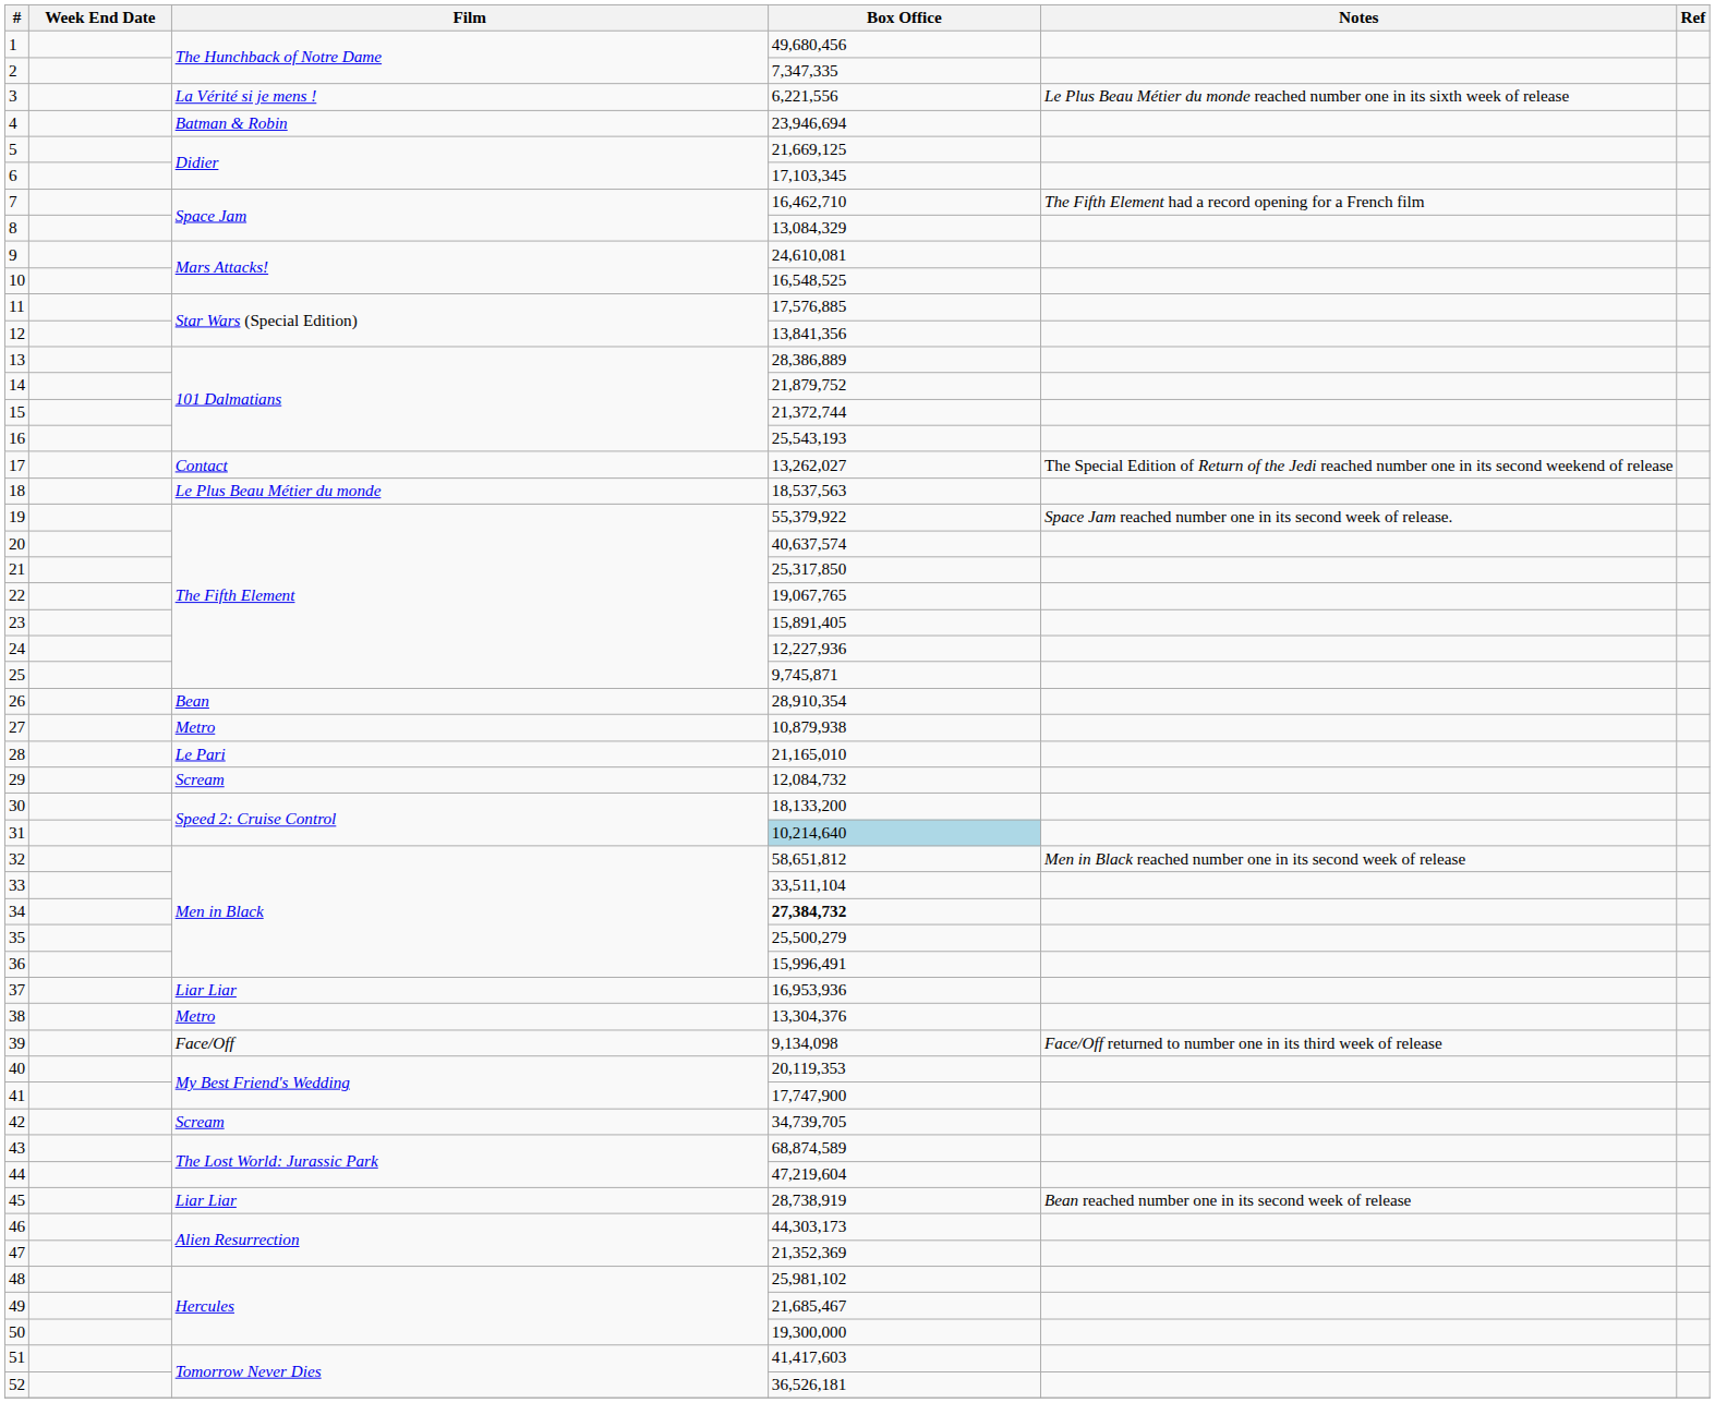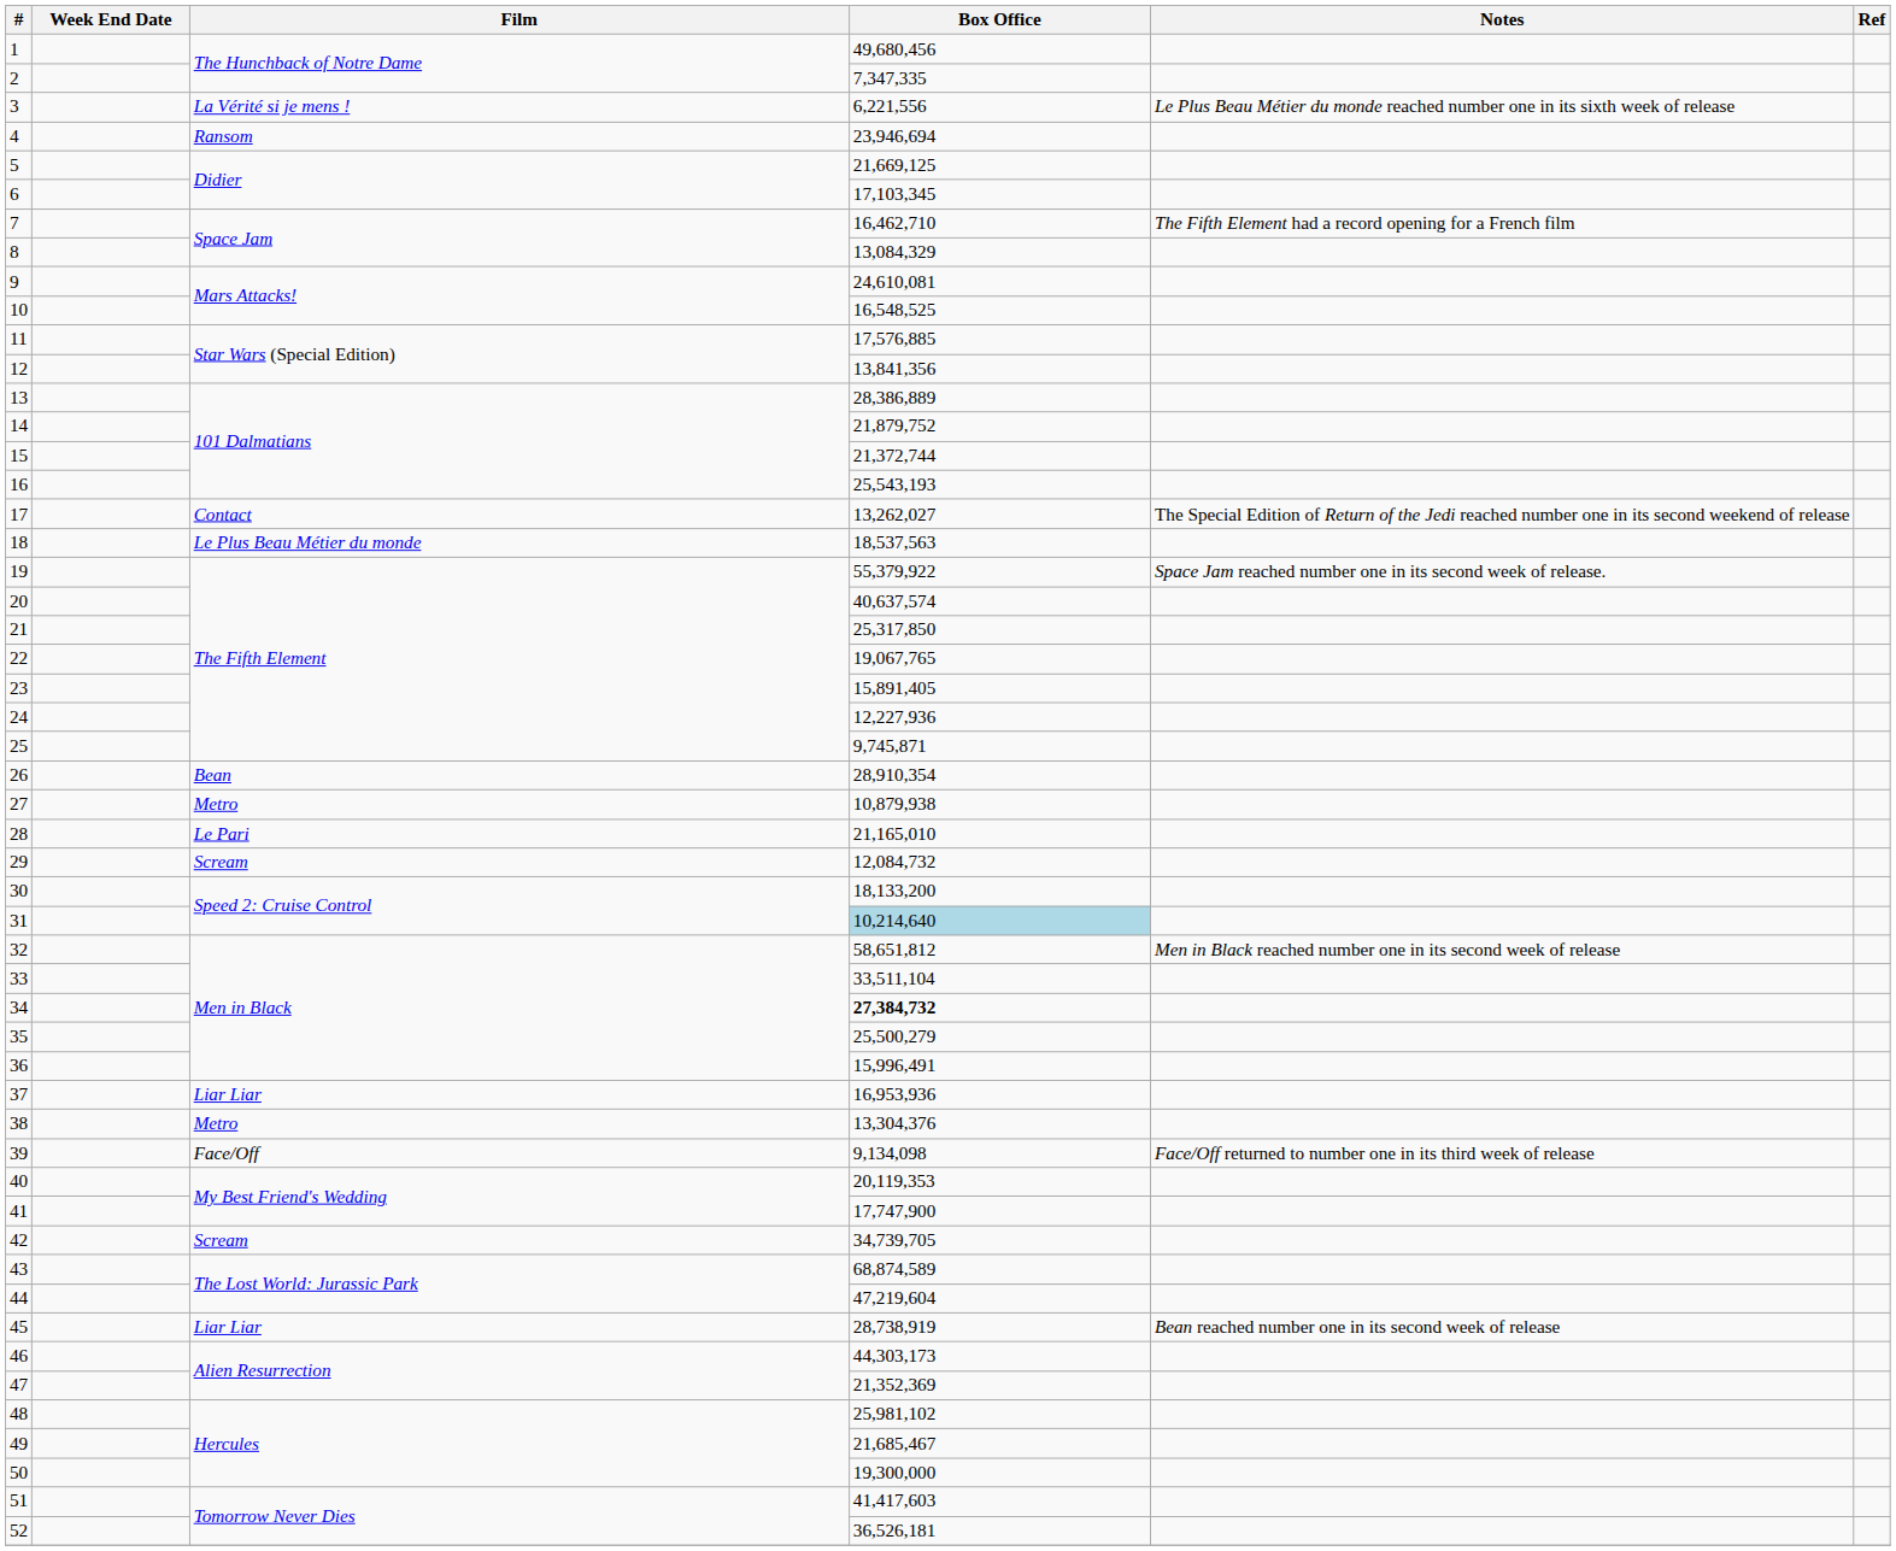4 | Film: Batman & Robin -> Ransom
